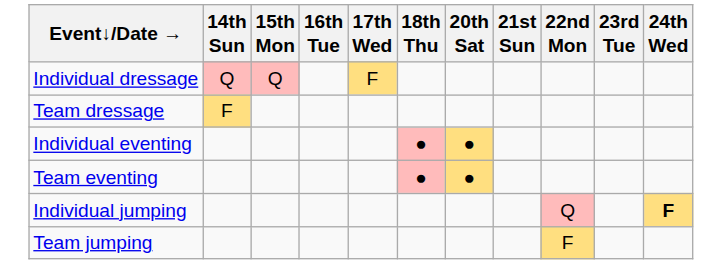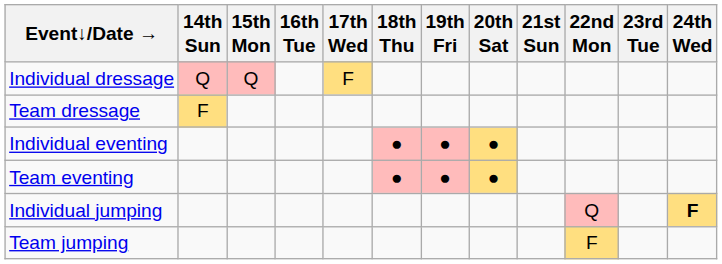+ column: 19th Fri | ● | ●
